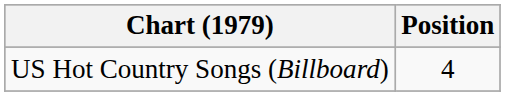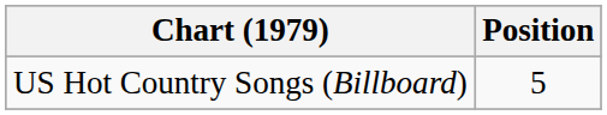US Hot Country Songs (Billboard) | Position: 4 -> 5
